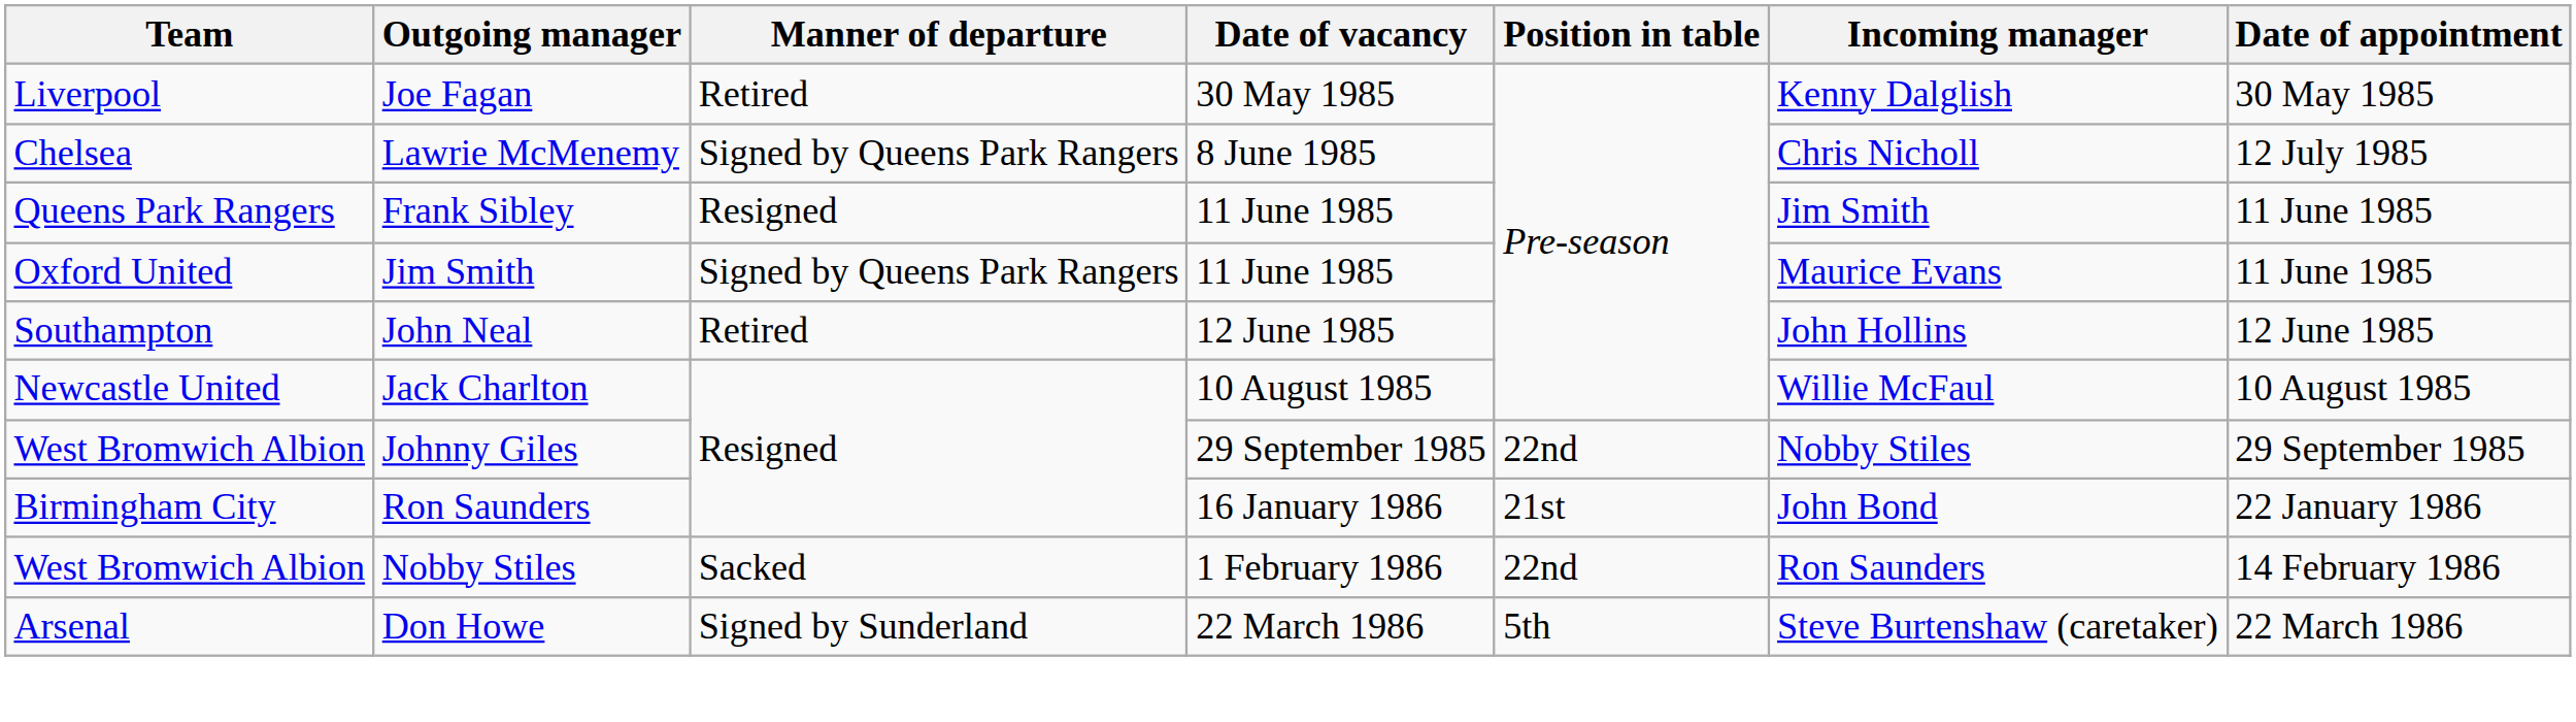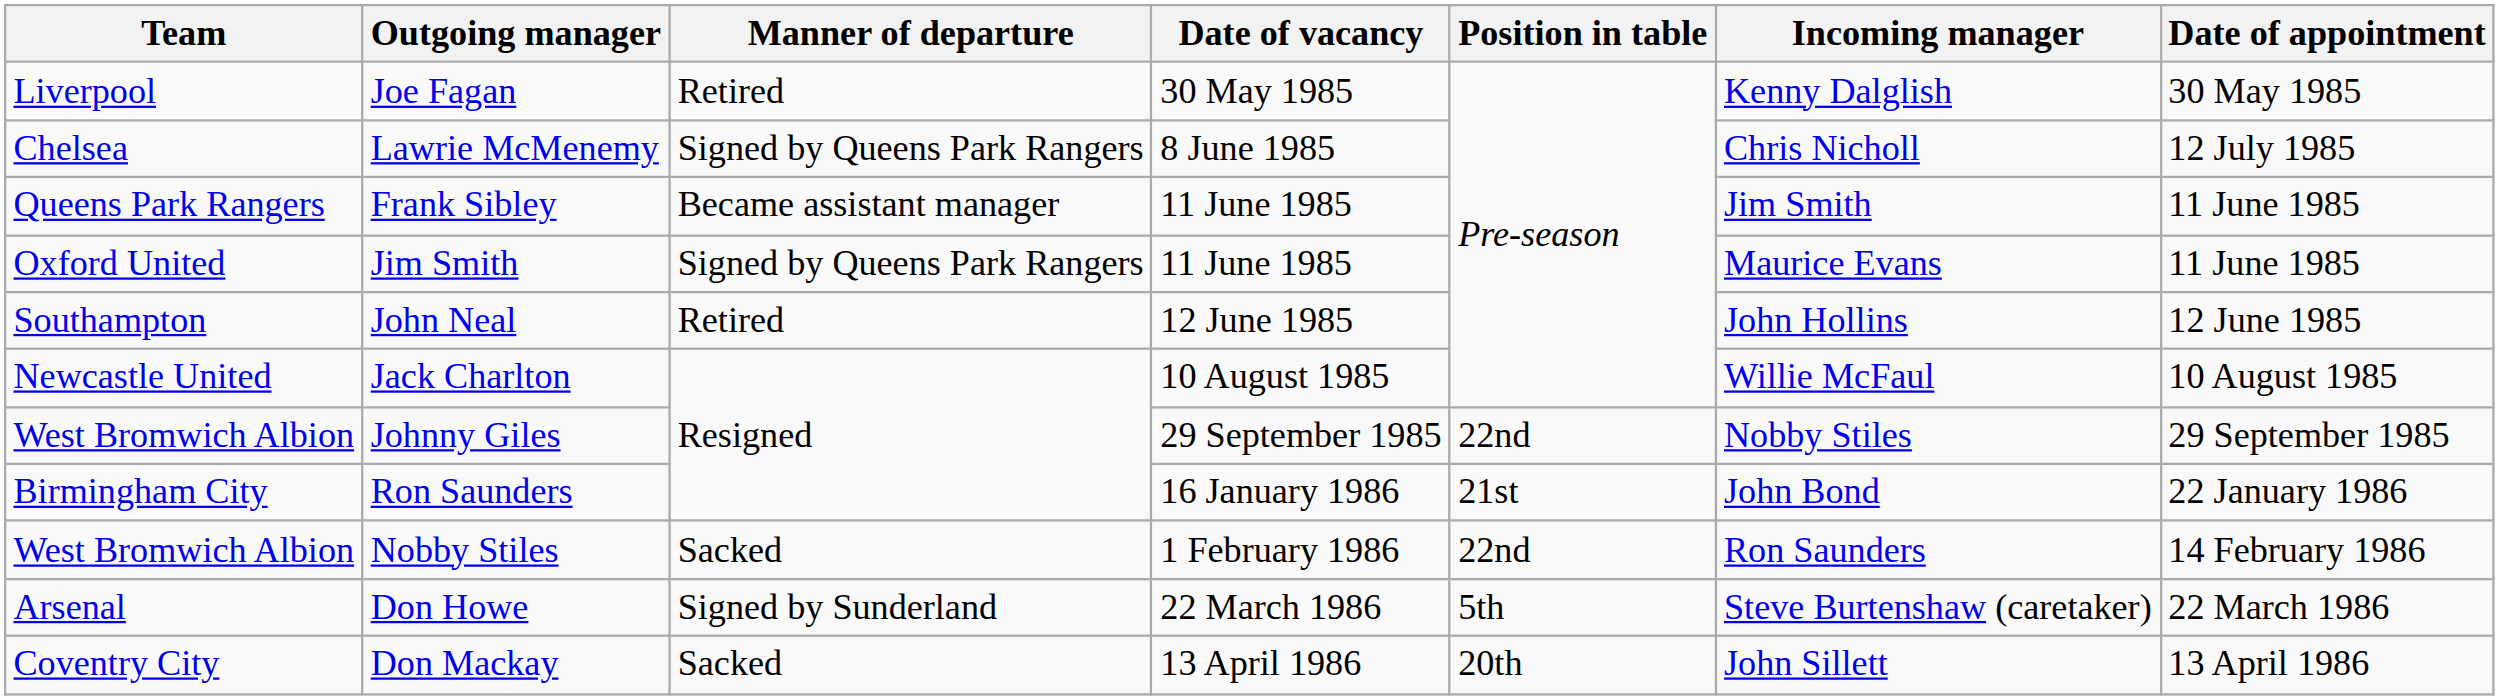Frank Sibley | Manner of departure: Resigned -> Became assistant manager
+ row: Coventry City | Don Mackay | Sacked | 13 April 1986 | 20th | John Sillett | 13 April 1986
